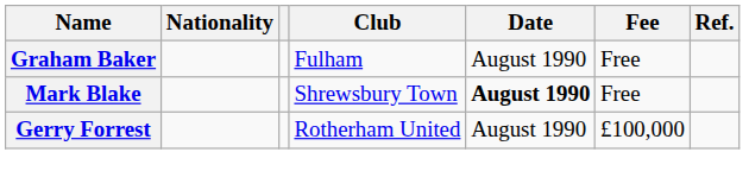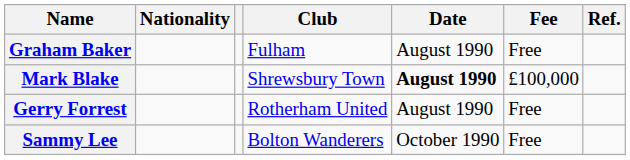Mark Blake | Fee: Free -> £100,000
Gerry Forrest | Fee: £100,000 -> Free
+ row: Sammy Lee | Bolton Wanderers | October 1990 | Free
